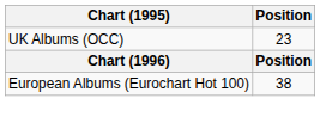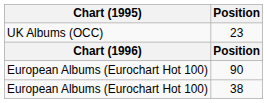+ row: European Albums (Eurochart Hot 100) | 90
